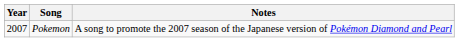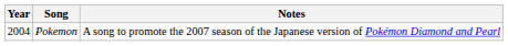Pokemon | Year: 2007 -> 2004
